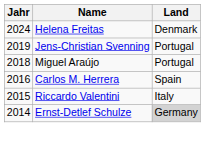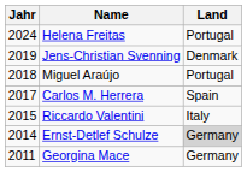Helena Freitas | Land: Denmark -> Portugal
Jens-Christian Svenning | Land: Portugal -> Denmark
Carlos M. Herrera | Jahr: 2016 -> 2017
+ row: 2011 | Georgina Mace | Germany
